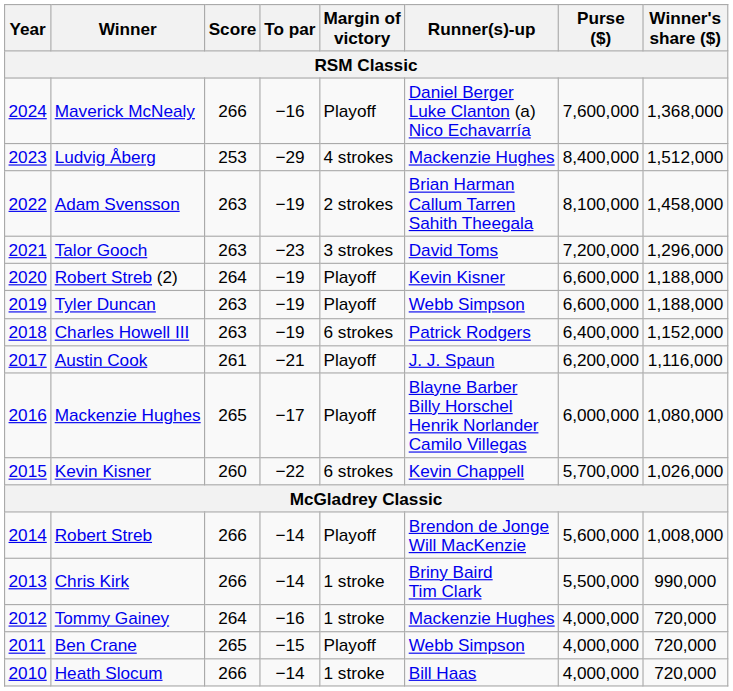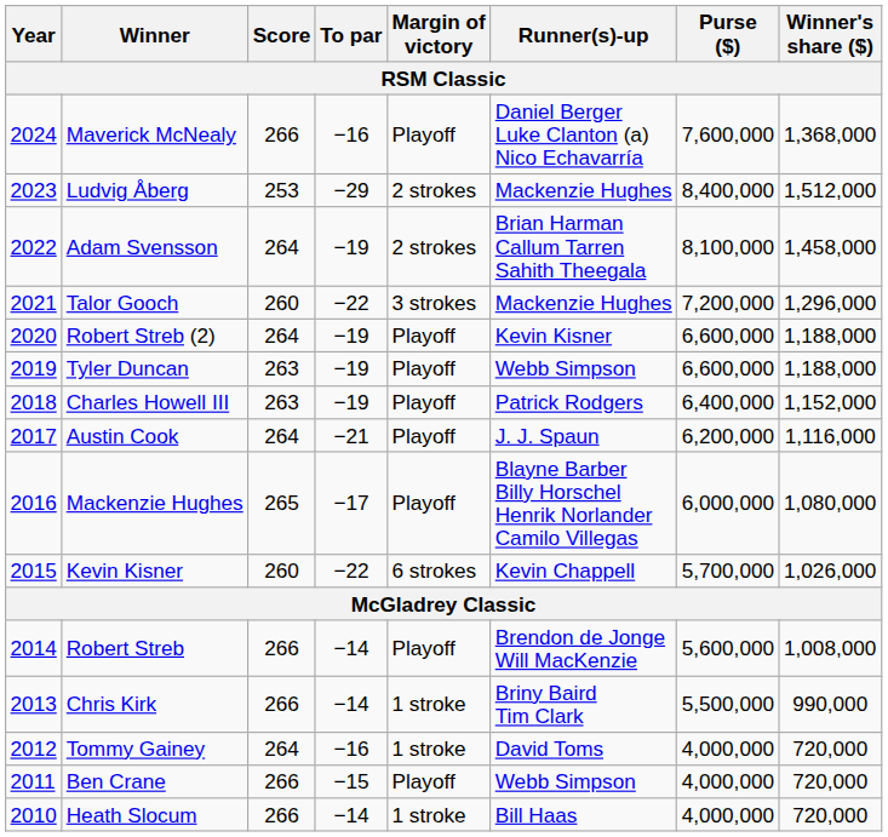Ludvig Åberg | Margin of victory: 4 strokes -> 2 strokes
Adam Svensson | Score: 263 -> 264
Talor Gooch | Score: 263 -> 260
Talor Gooch | To par: −23 -> −22
Talor Gooch | Runner(s)-up: David Toms -> Mackenzie Hughes
Charles Howell III | Margin of victory: 6 strokes -> Playoff
Austin Cook | Score: 261 -> 264
Tommy Gainey | Runner(s)-up: Mackenzie Hughes -> David Toms
Ben Crane | Score: 265 -> 266
